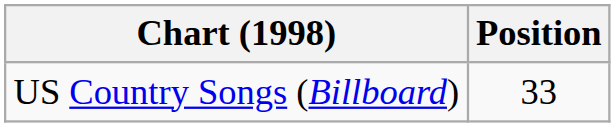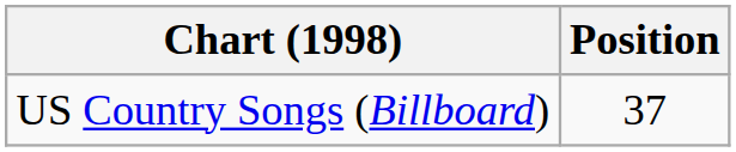US Country Songs (Billboard) | Position: 33 -> 37
